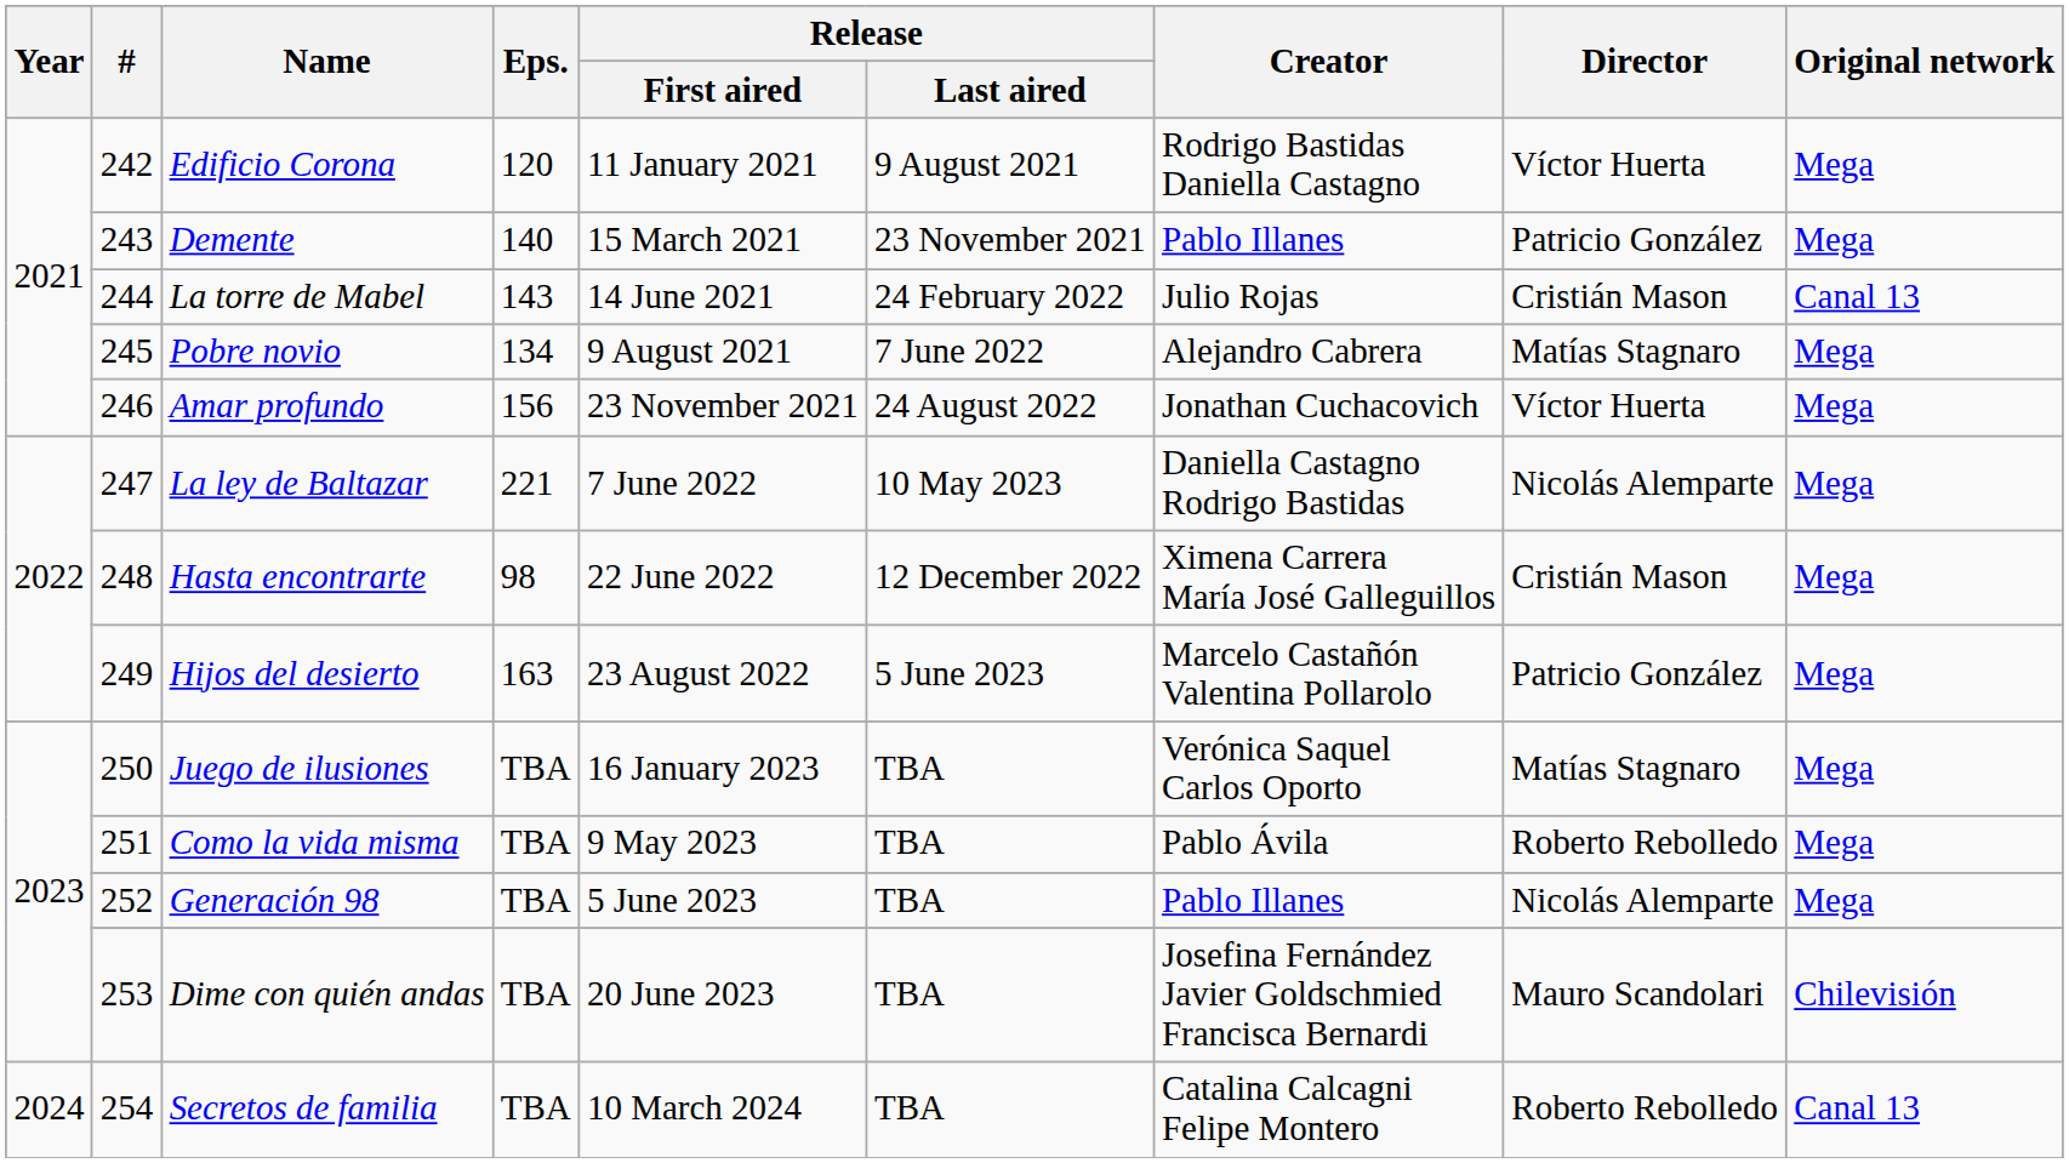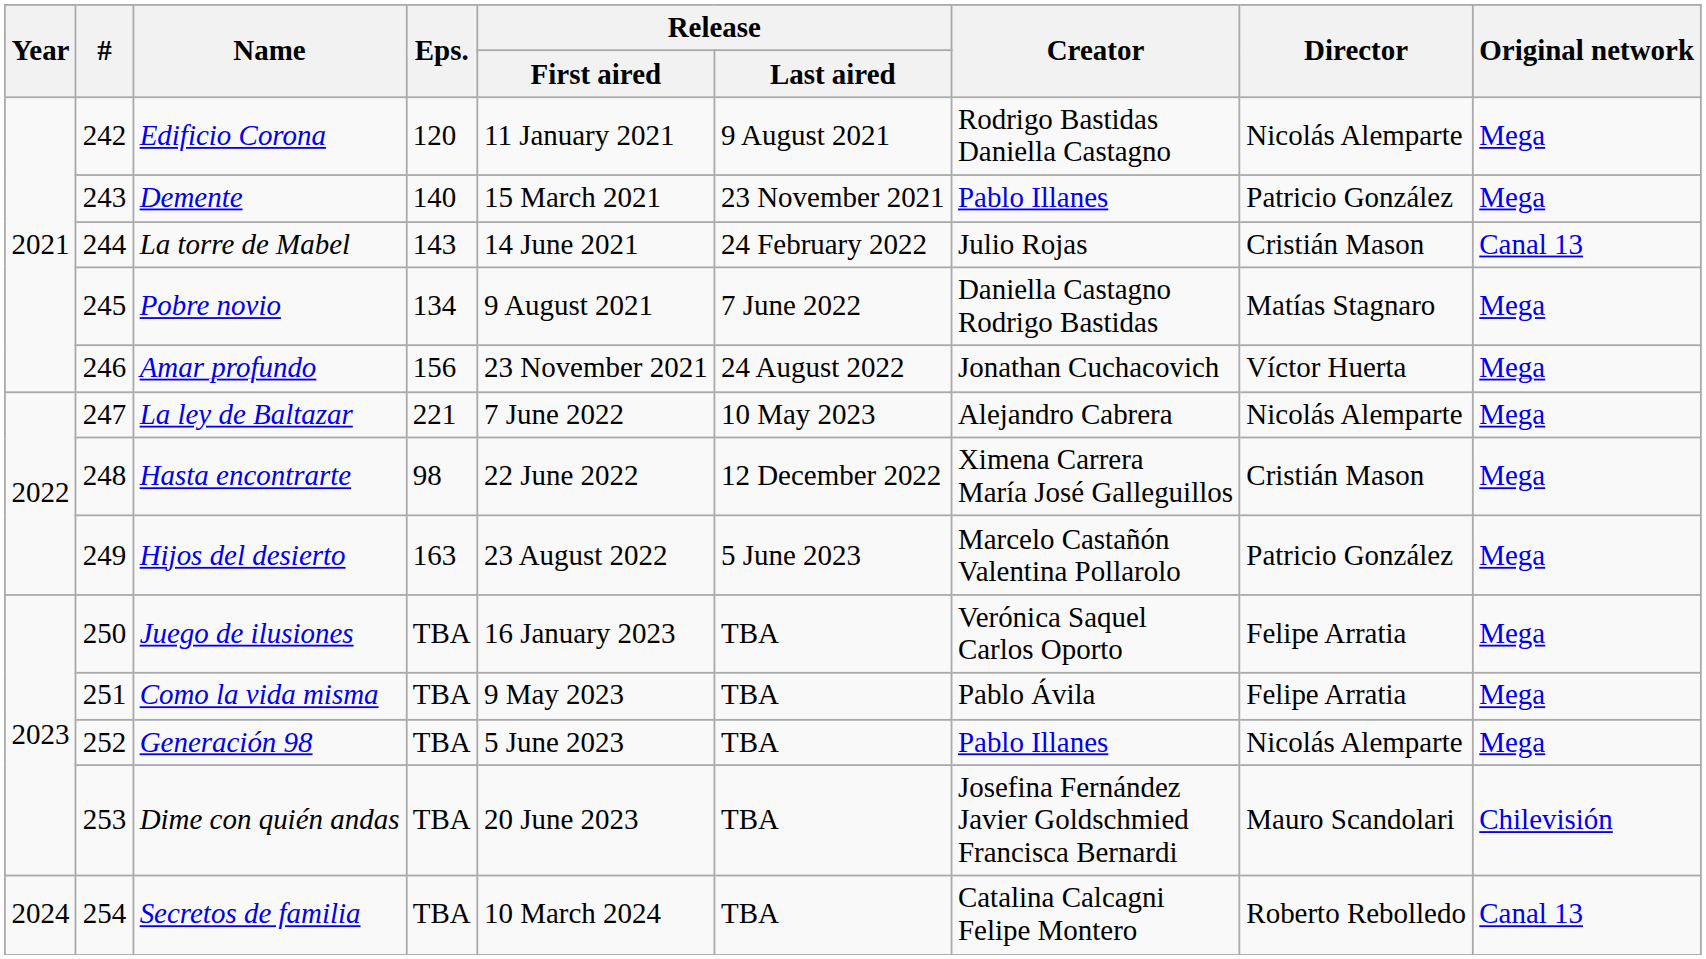Edificio Corona | Director: Víctor Huerta -> Nicolás Alemparte
Pobre novio | Creator: Alejandro Cabrera -> Daniella Castagno Rodrigo Bastidas
La ley de Baltazar | Creator: Daniella Castagno Rodrigo Bastidas -> Alejandro Cabrera
Juego de ilusiones | Director: Matías Stagnaro -> Felipe Arratia
Como la vida misma | Director: Roberto Rebolledo -> Felipe Arratia
